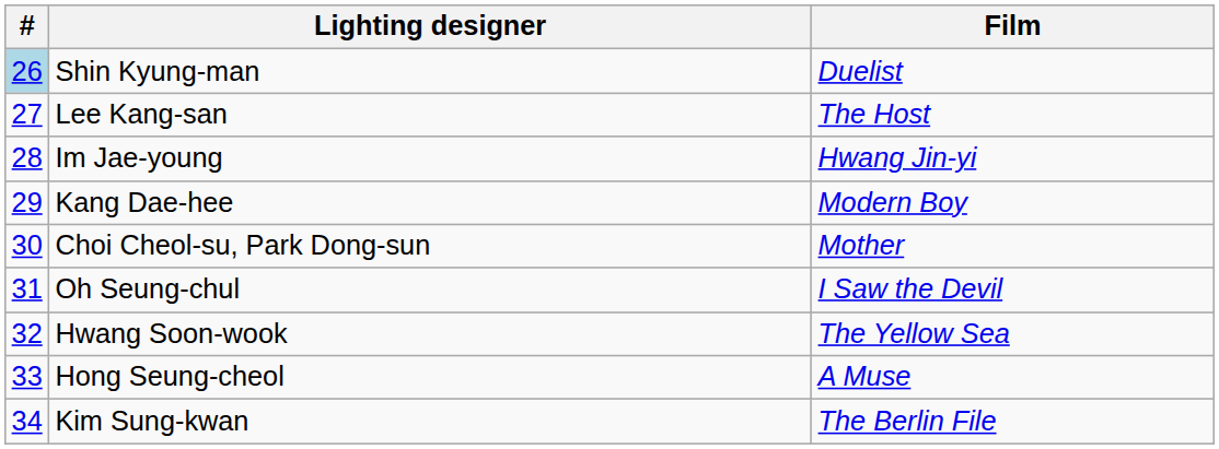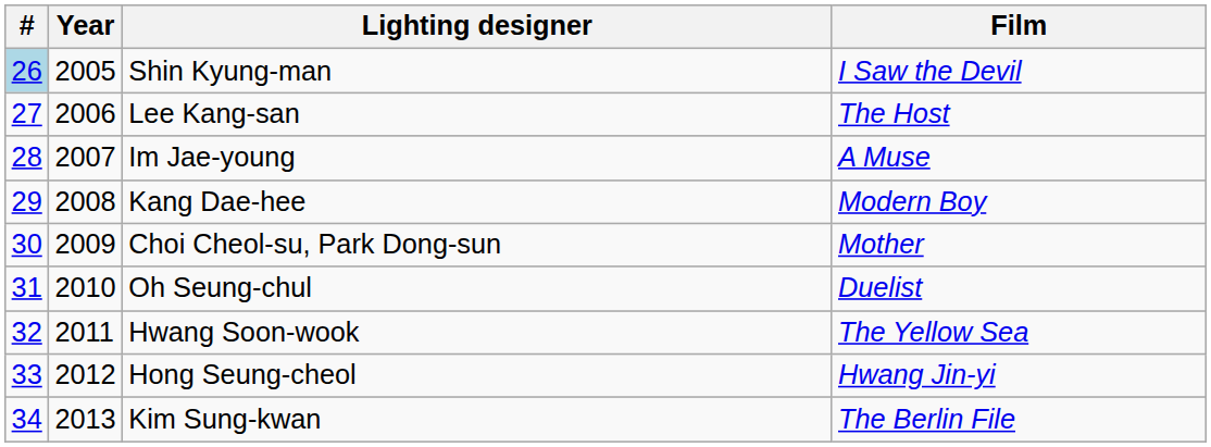+ column: Year | 2005 | 2006 | 2007 | 2008 | 2009 | 2010 | 2011 | 2012 | 2013
Shin Kyung-man | Film: Duelist -> I Saw the Devil
Im Jae-young | Film: Hwang Jin-yi -> A Muse
Oh Seung-chul | Film: I Saw the Devil -> Duelist
Hong Seung-cheol | Film: A Muse -> Hwang Jin-yi
